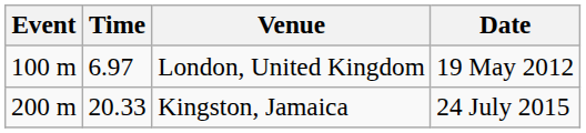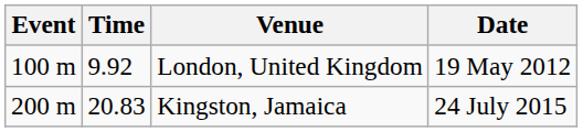London, United Kingdom | Time: 6.97 -> 9.92
Kingston, Jamaica | Time: 20.33 -> 20.83
